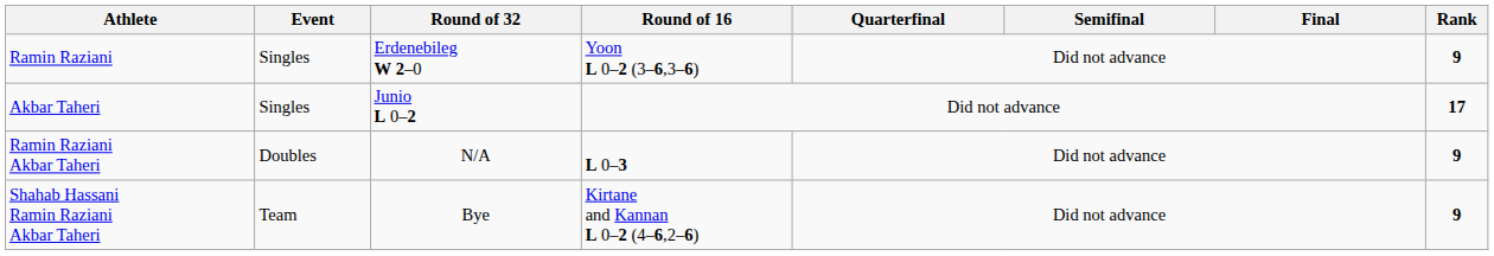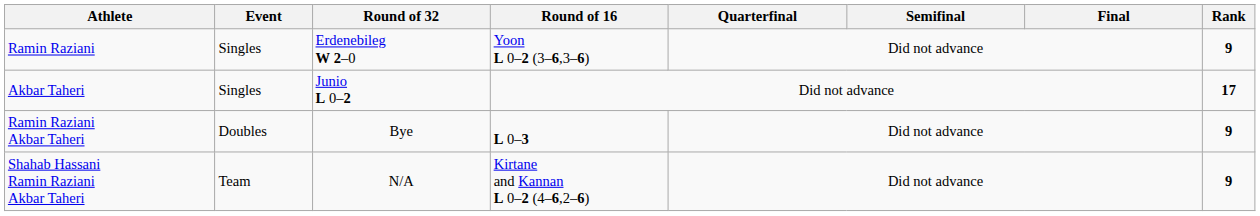Ramin Raziani Akbar Taheri | Round of 32: N/A -> Bye
Shahab Hassani Ramin Raziani Akbar Taheri | Round of 32: Bye -> N/A
